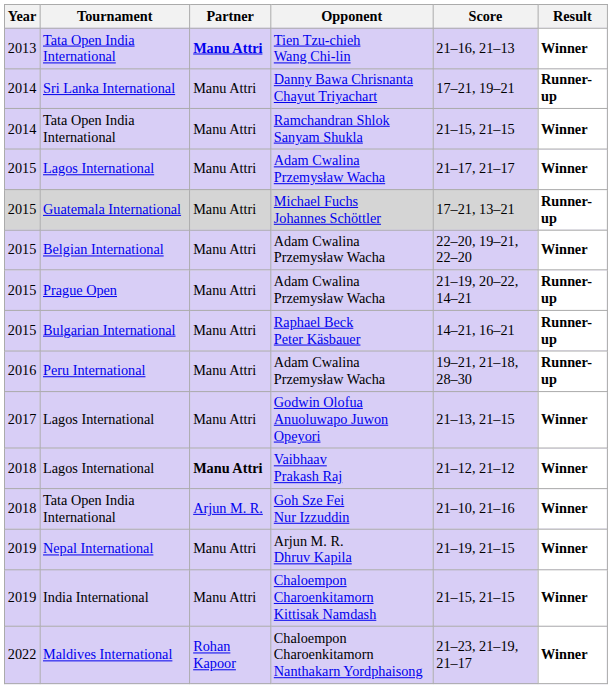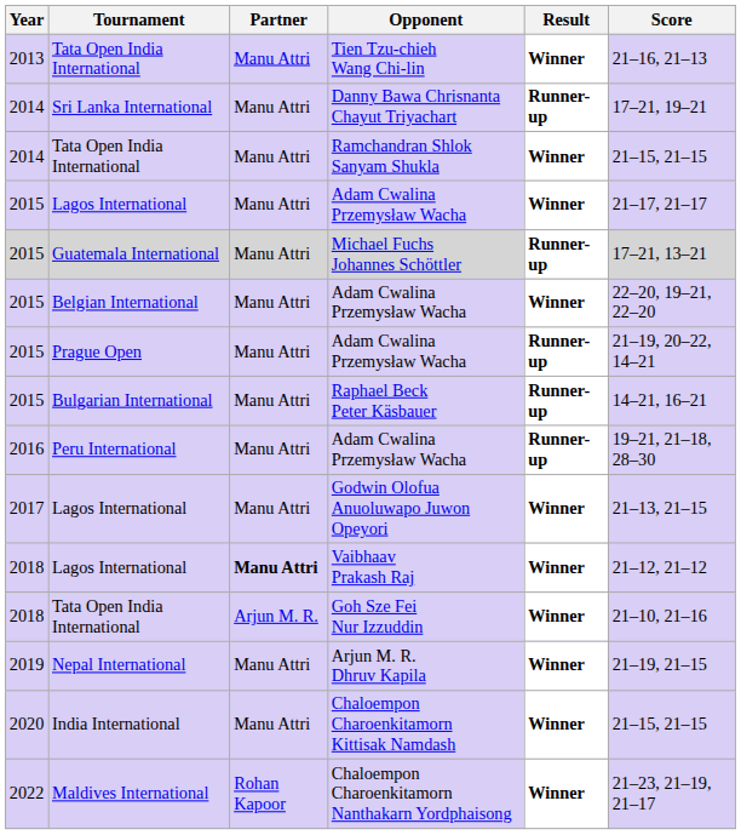columns swapped: Score <-> Result
Tien Tzu-chieh Wang Chi-lin | Partner: bold -> normal
Chaloempon Charoenkitamorn Kittisak Namdash | Year: 2019 -> 2020
